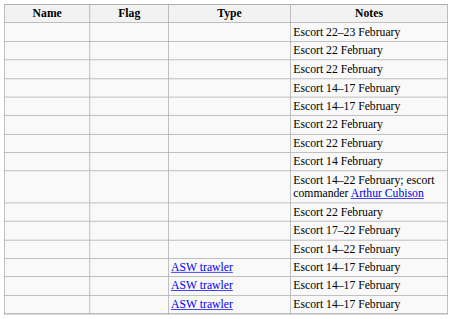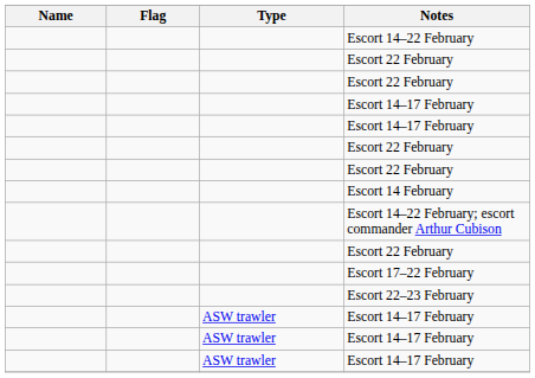rows swapped: Escort 22–23 February <-> Escort 14–22 February
